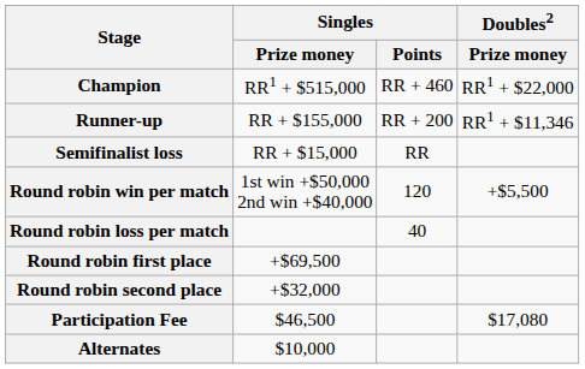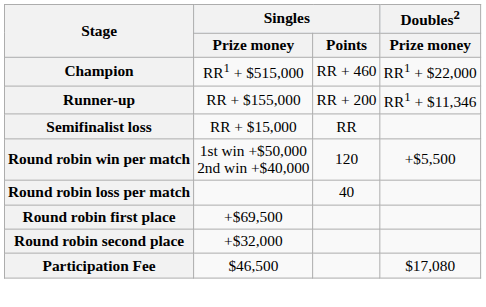- row: Alternates | $10,000
